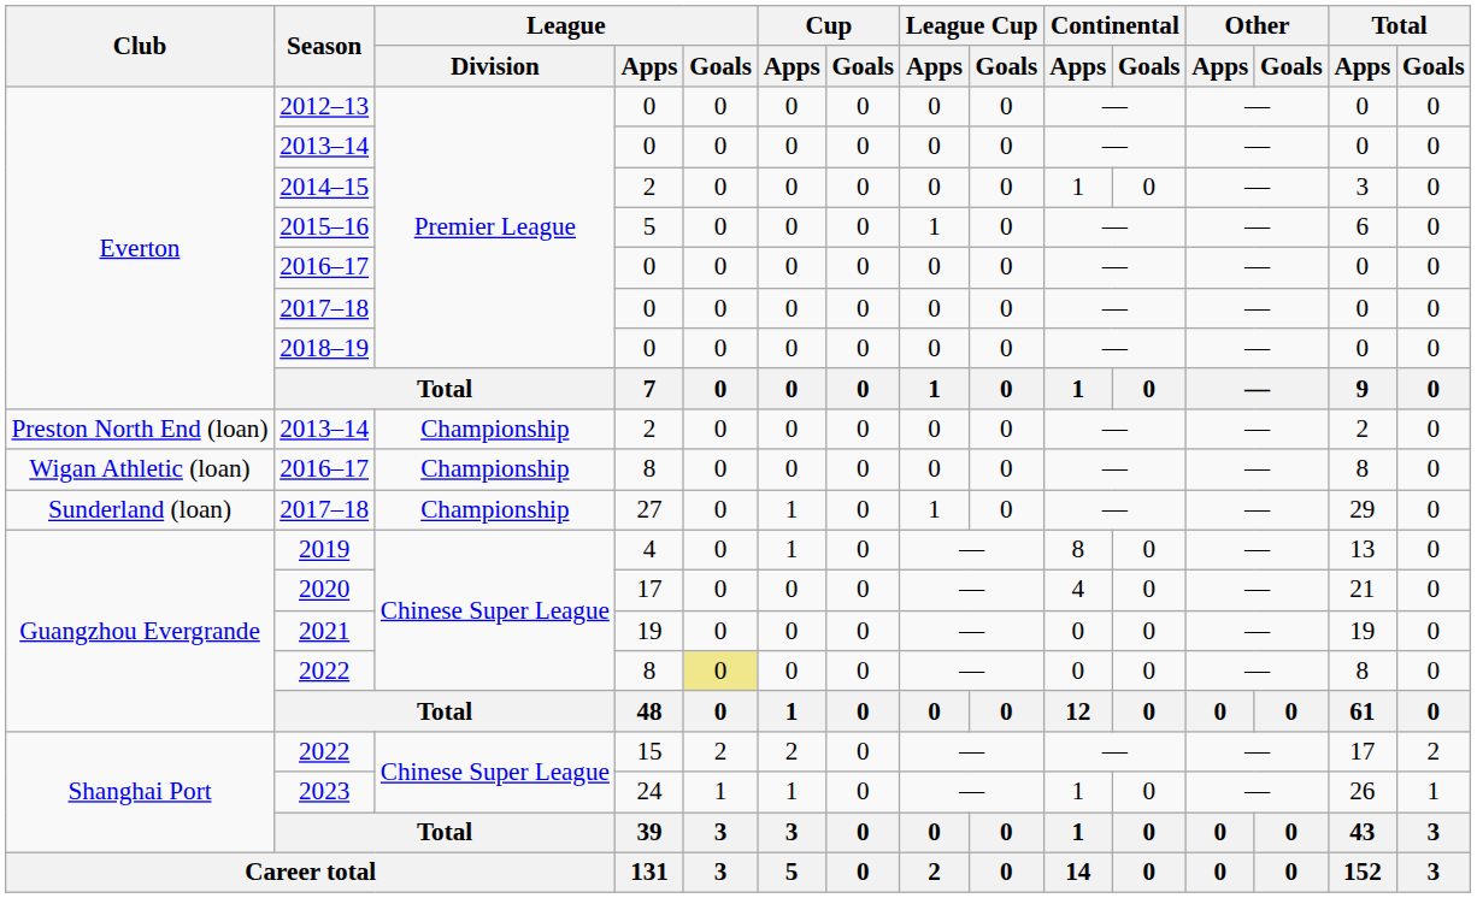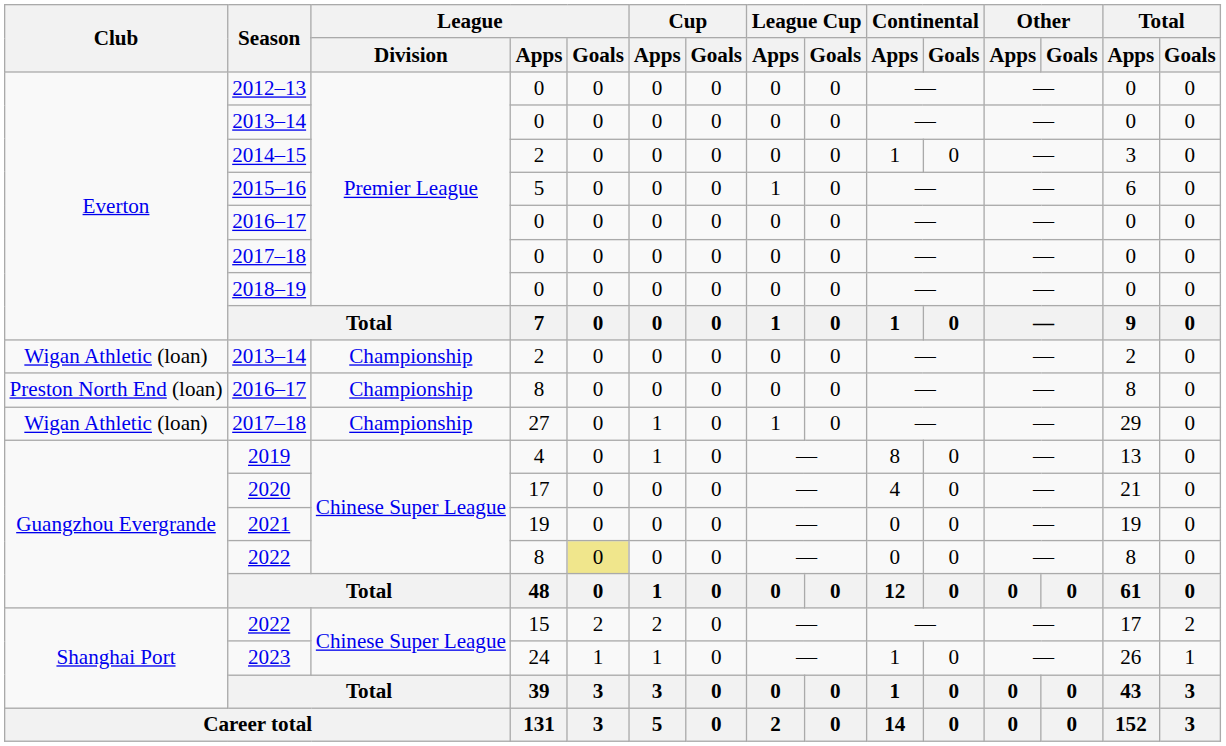2013–14 / 2 | Club: Preston North End (loan) -> Wigan Athletic (loan)
2016–17 / 8 | Club: Wigan Athletic (loan) -> Preston North End (loan)
2017–18 / 27 | Club: Sunderland (loan) -> Wigan Athletic (loan)
